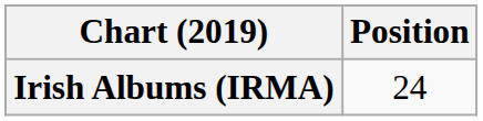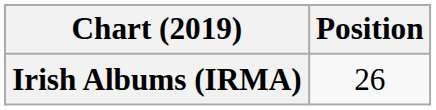Irish Albums (IRMA) | Position: 24 -> 26
